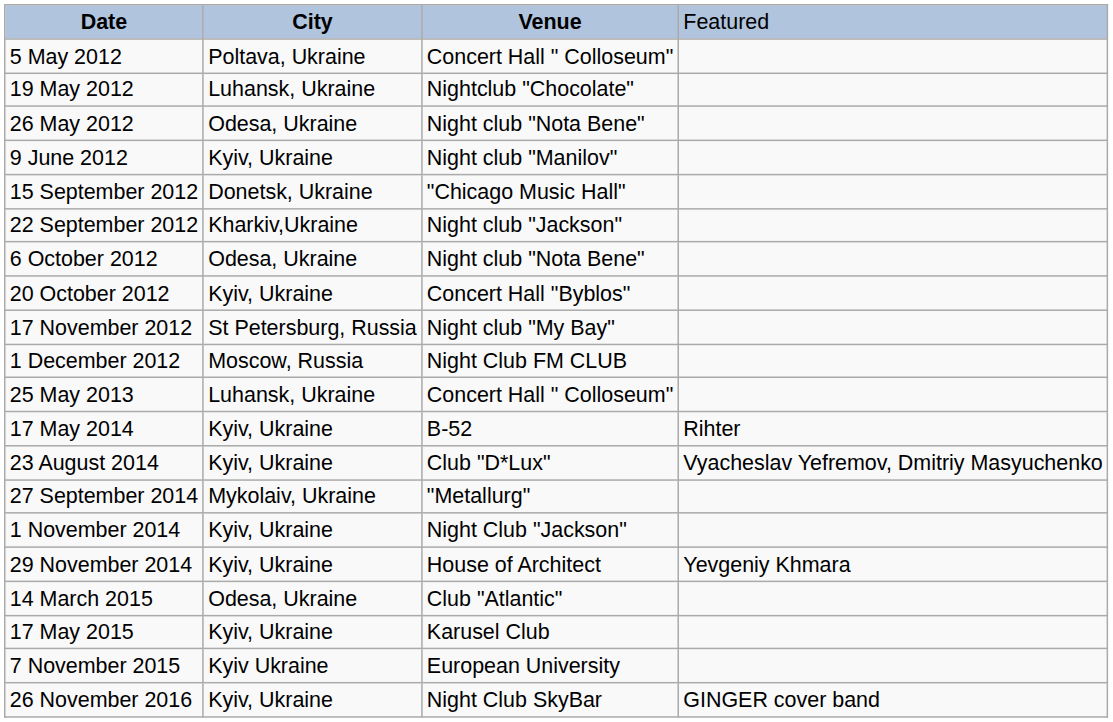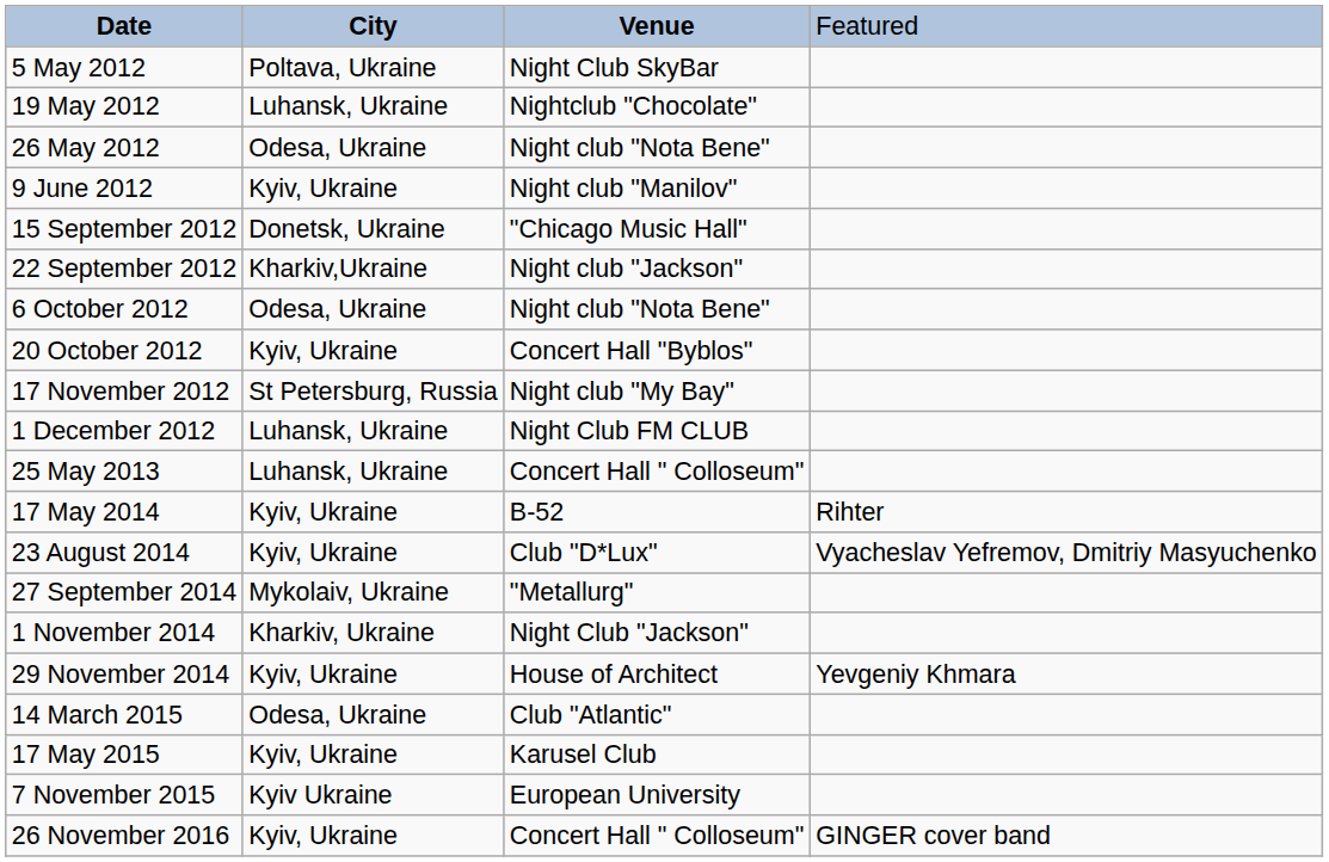5 May 2012 | column 3: Concert Hall " Colloseum" -> Night Club SkyBar
1 December 2012 | column 2: Moscow, Russia -> Luhansk, Ukraine
1 November 2014 | column 2: Kyiv, Ukraine -> Kharkiv, Ukraine
26 November 2016 | column 3: Night Club SkyBar -> Concert Hall " Colloseum"
